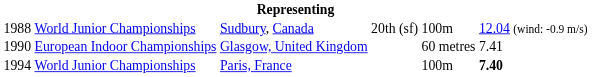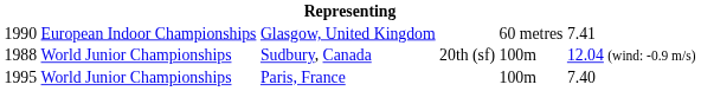rows swapped: Sudbury, Canada <-> Glasgow, United Kingdom
Paris, France | column 1: 1994 -> 1995
Paris, France | column 6: bold -> normal
